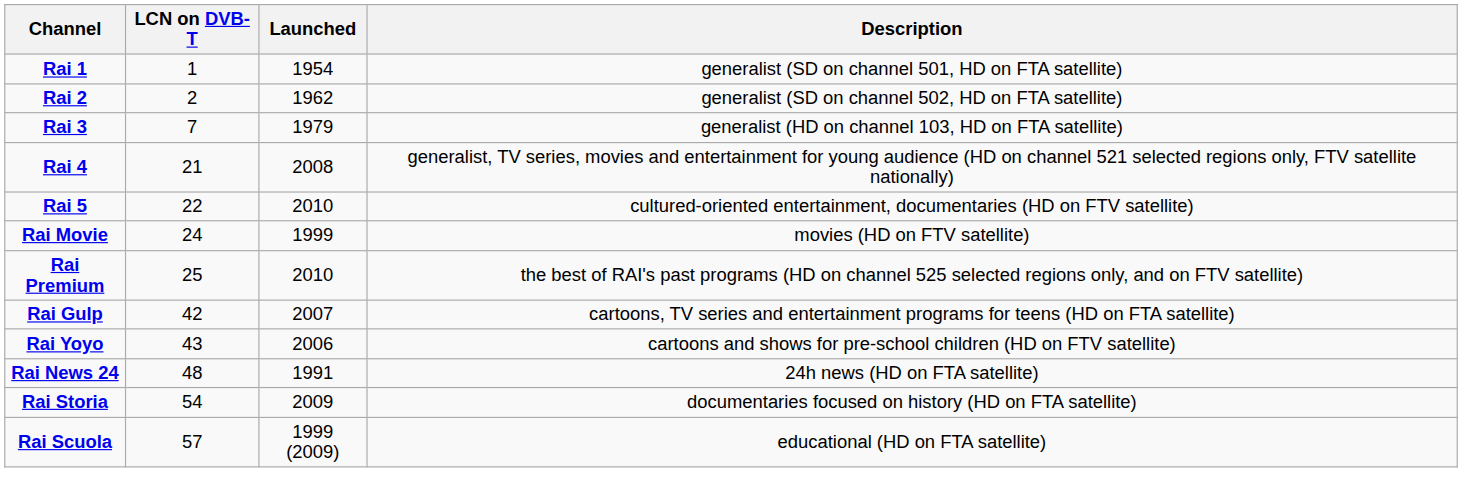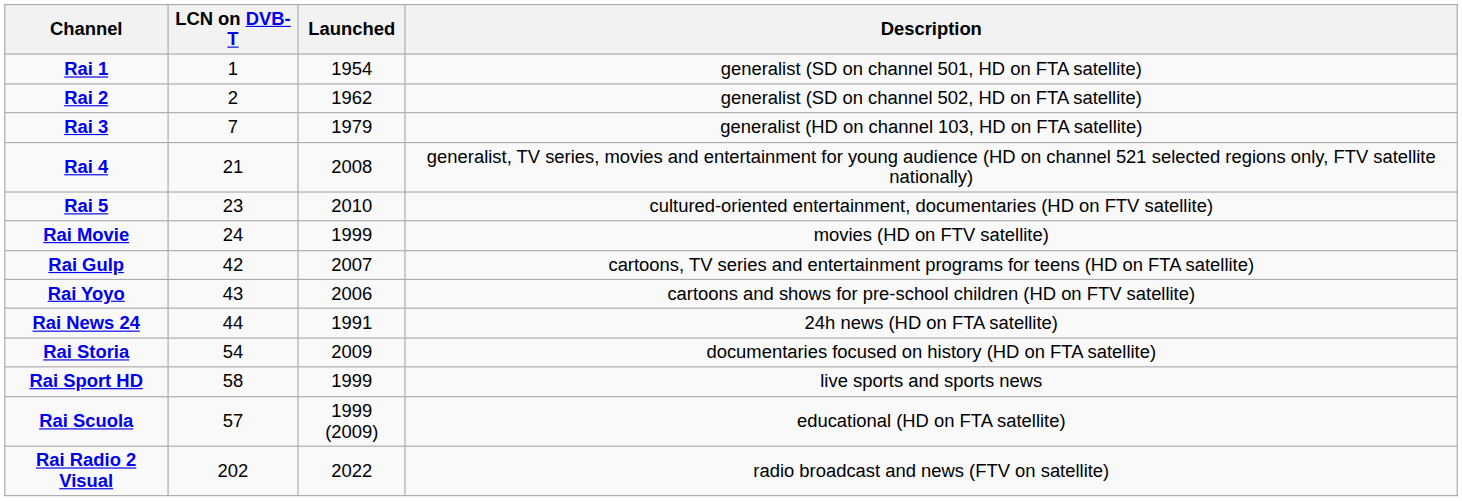Rai 5 | LCN on DVB-T: 22 -> 23
- row: Rai Premium | 25 | 2010 | the best of RAI's past programs (HD on channel 525 selected regions only, and on FTV satellite)
Rai News 24 | LCN on DVB-T: 48 -> 44
+ row: Rai Sport HD | 58 | 1999 | live sports and sports news
+ row: Rai Radio 2 Visual | 202 | 2022 | radio broadcast and news (FTV on satellite)
